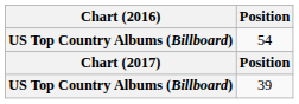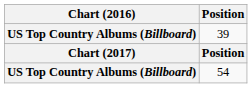rows swapped: 39 <-> 54
